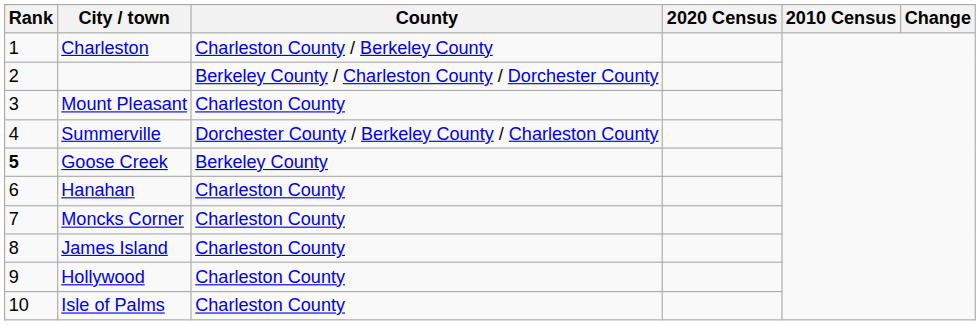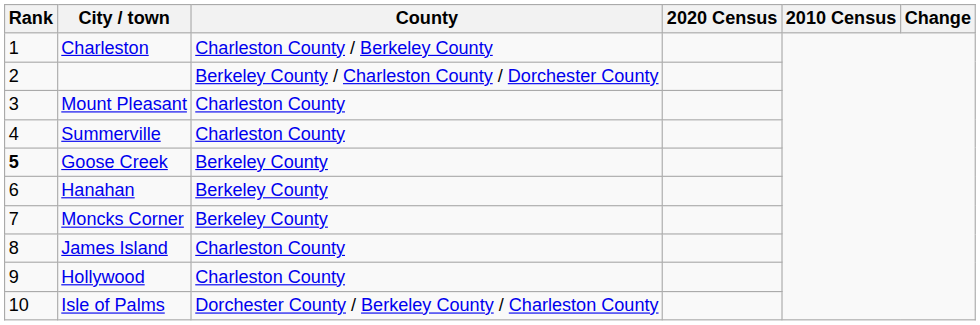Summerville | County: Dorchester County / Berkeley County / Charleston County -> Charleston County
Hanahan | County: Charleston County -> Berkeley County
Moncks Corner | County: Charleston County -> Berkeley County
Isle of Palms | County: Charleston County -> Dorchester County / Berkeley County / Charleston County
